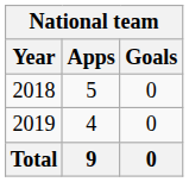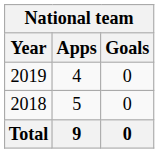rows swapped: 2018 <-> 2019
